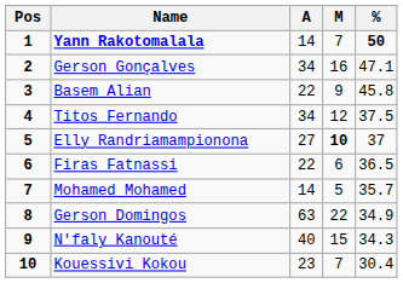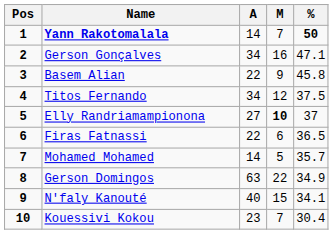N'faly Kanouté | %: 34.3 -> 34.1
